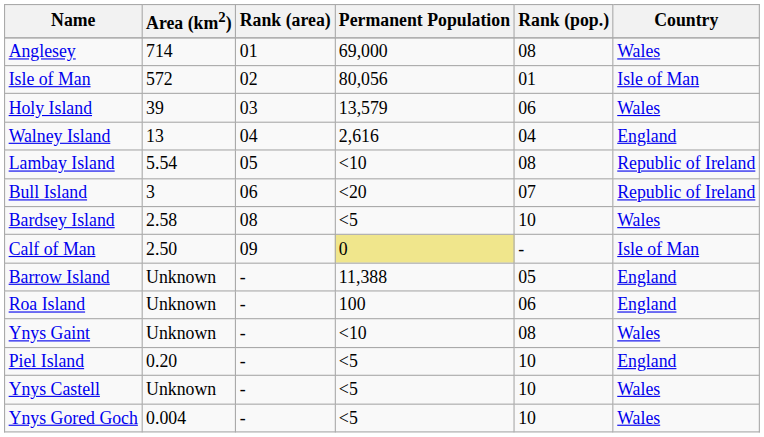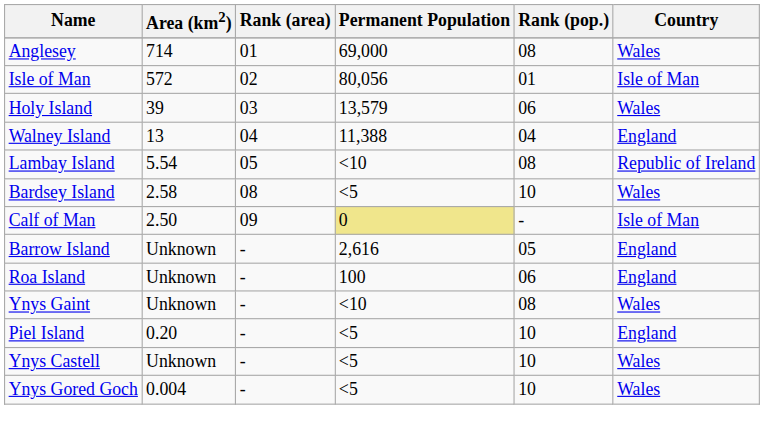Walney Island | Permanent Population: 2,616 -> 11,388
- row: Bull Island | 3 | 06 | <20 | 07 | Republic of Ireland
Barrow Island | Permanent Population: 11,388 -> 2,616
